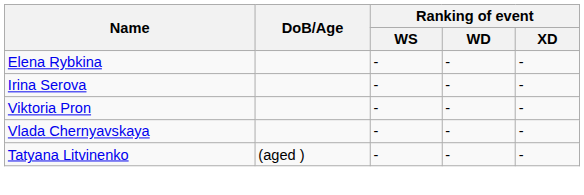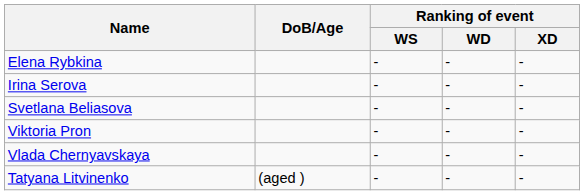+ row: Svetlana Beliasova | - | - | -
